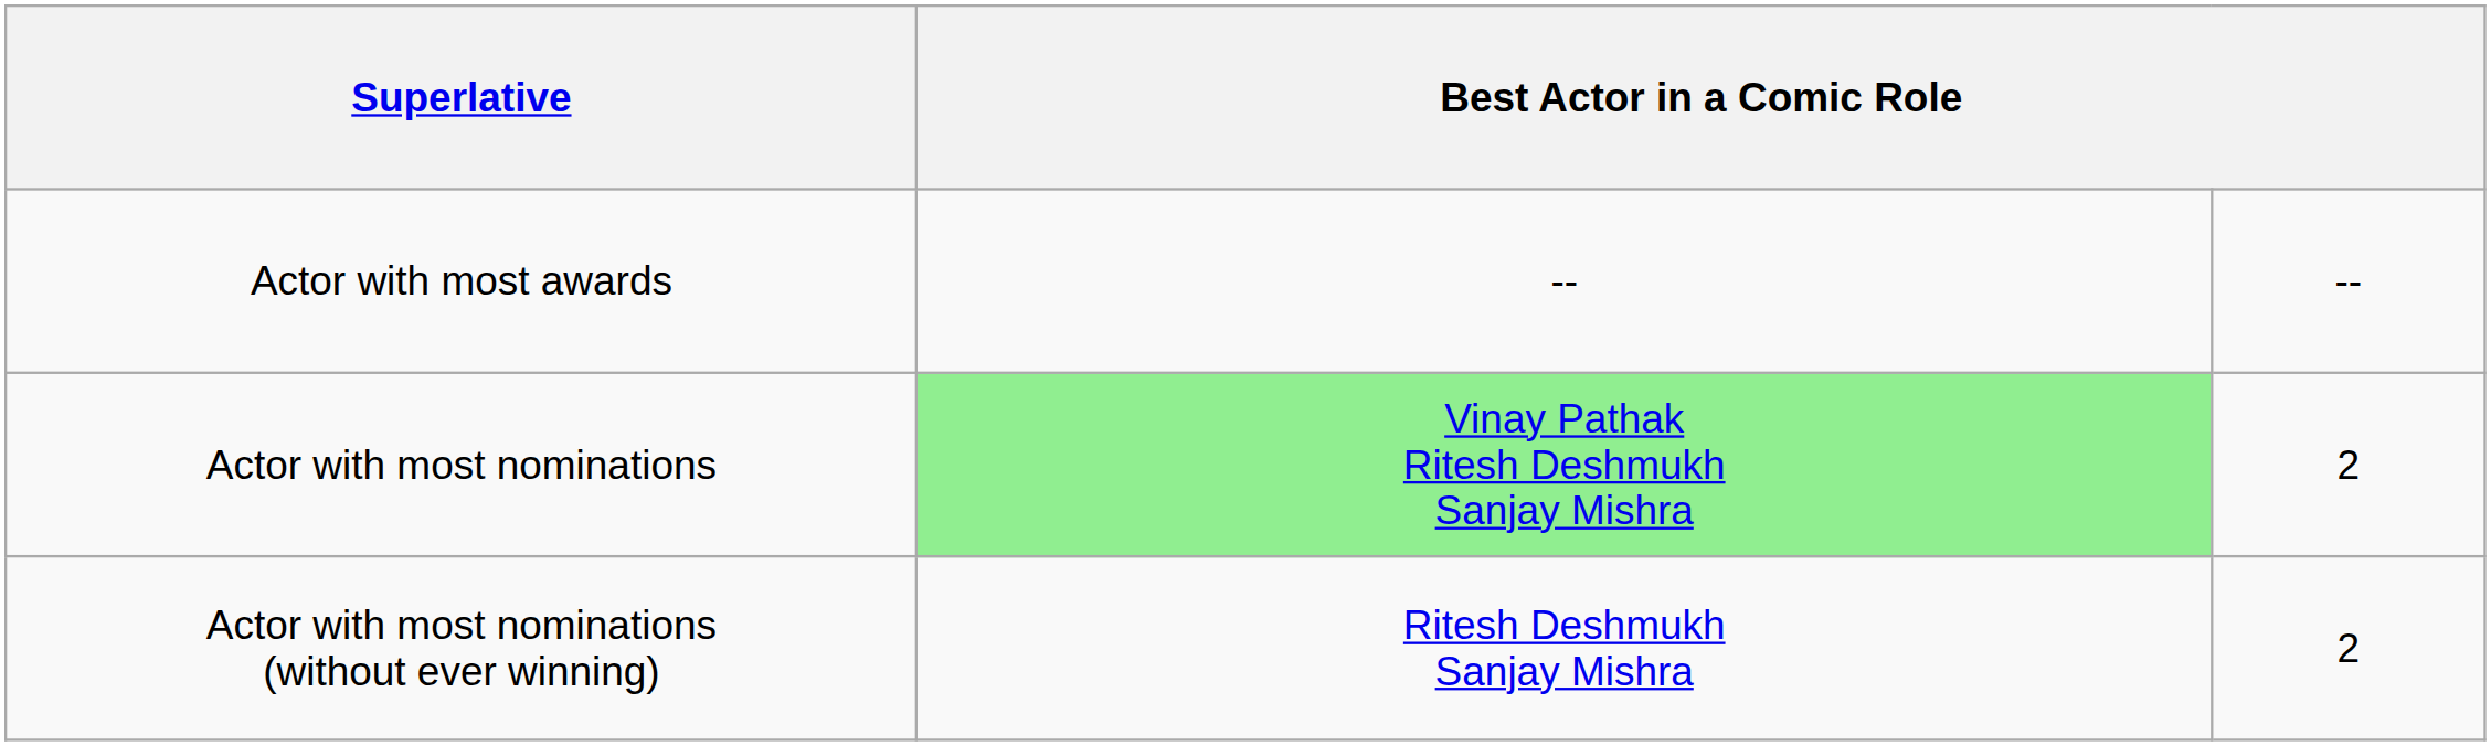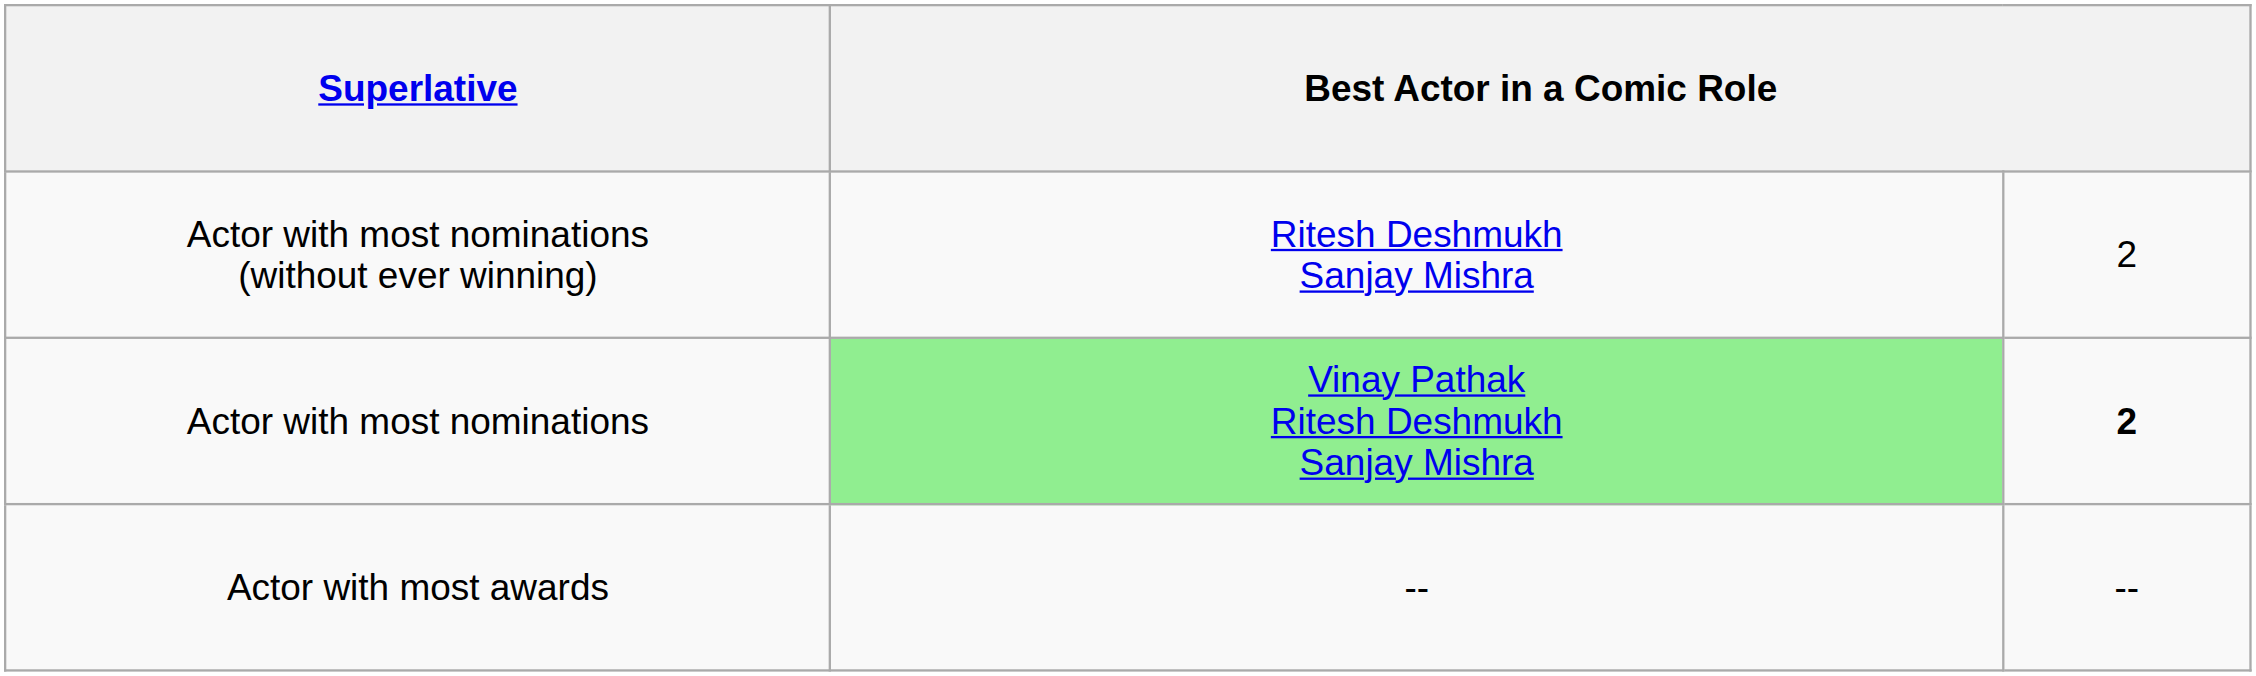rows swapped: Actor with most awards <-> Actor with most nominations (without ever winning)
Actor with most nominations | column 3: normal -> bold
